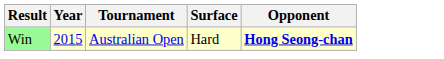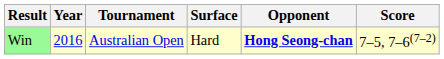+ column: Score | 7–5, 7–6(7–2)
Win | Year: 2015 -> 2016
